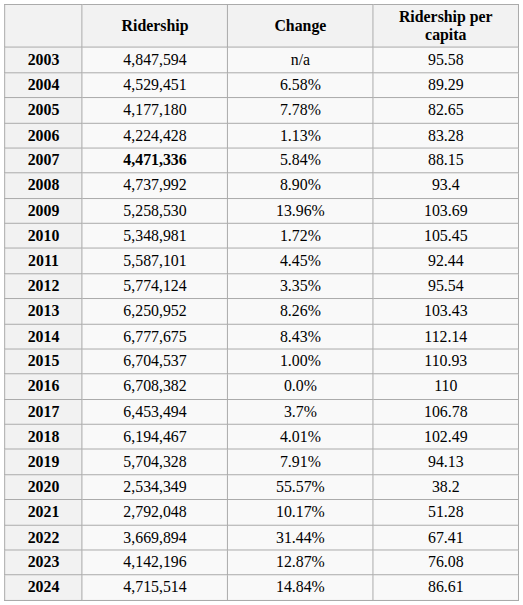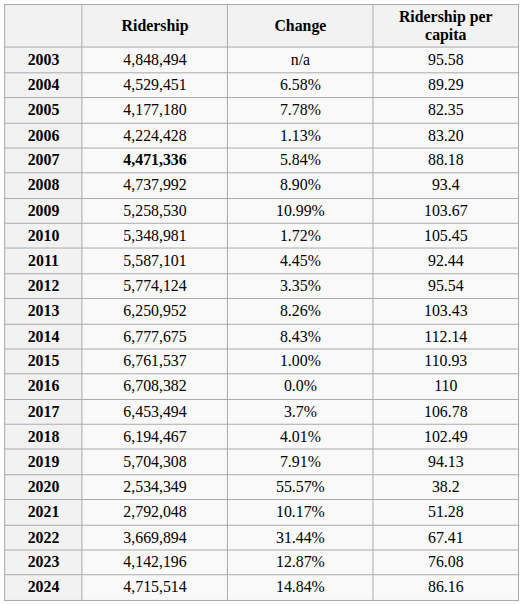2003 | Ridership: 4,847,594 -> 4,848,494
2005 | Ridership per capita: 82.65 -> 82.35
2006 | Ridership per capita: 83.28 -> 83.20
2007 | Ridership per capita: 88.15 -> 88.18
2009 | Change: 13.96% -> 10.99%
2009 | Ridership per capita: 103.69 -> 103.67
2015 | Ridership: 6,704,537 -> 6,761,537
2019 | Ridership: 5,704,328 -> 5,704,308
2024 | Ridership per capita: 86.61 -> 86.16
